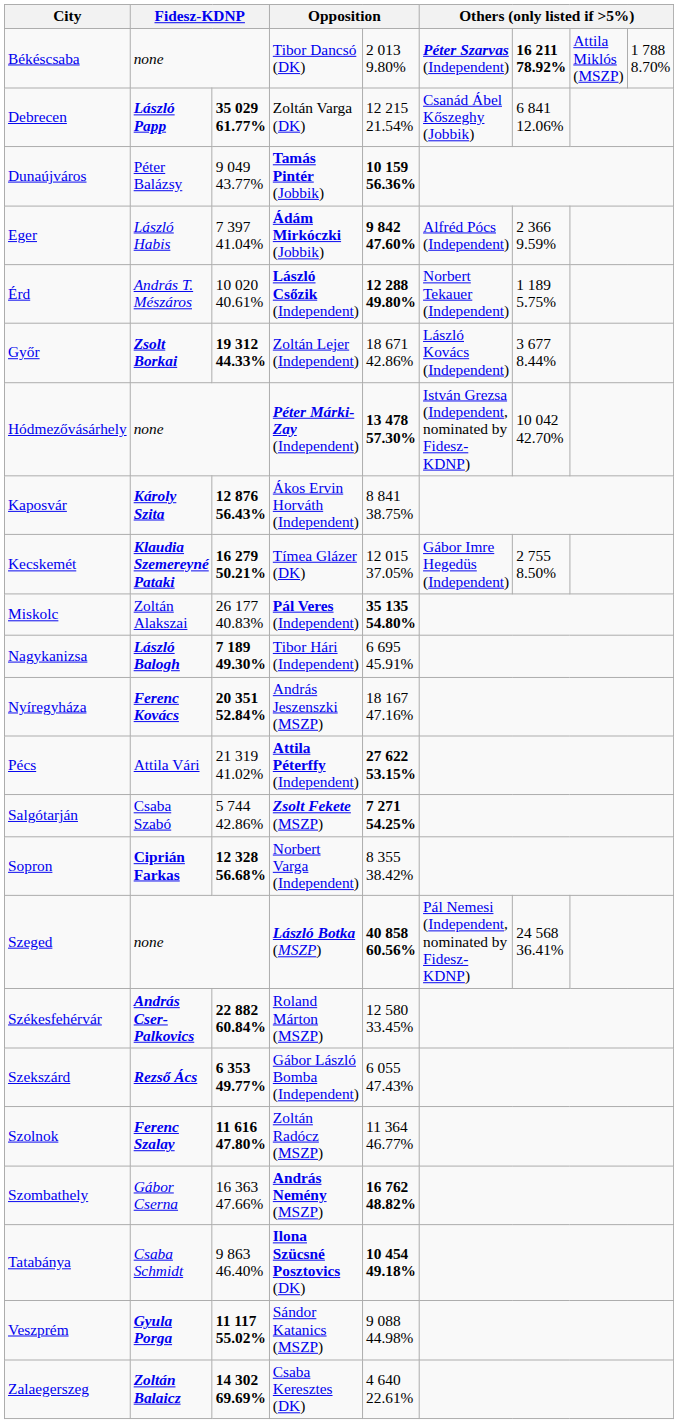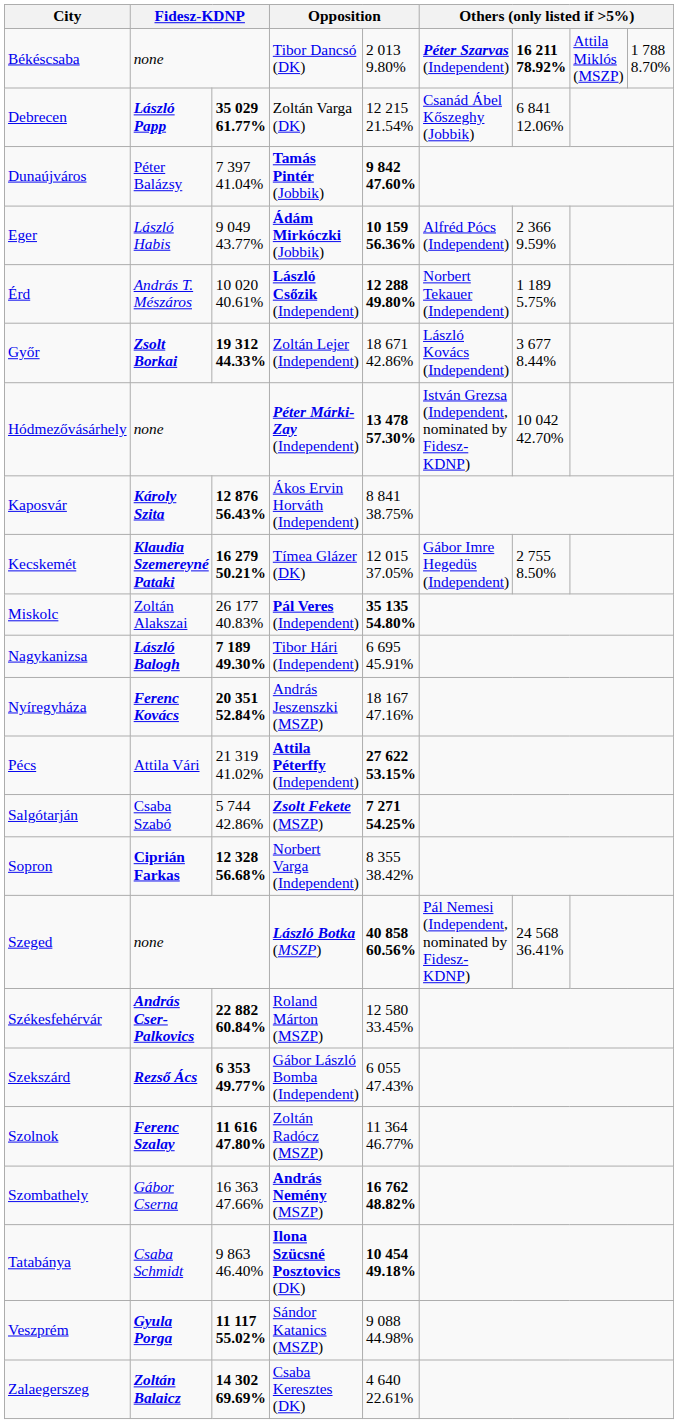Dunaújváros | column 3: 9 049 43.77% -> 7 397 41.04%
Dunaújváros | column 5: 10 159 56.36% -> 9 842 47.60%
Eger | column 3: 7 397 41.04% -> 9 049 43.77%
Eger | column 5: 9 842 47.60% -> 10 159 56.36%
